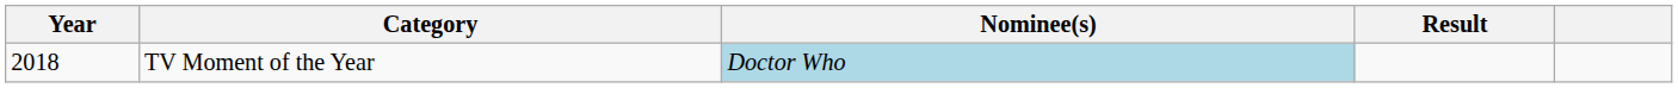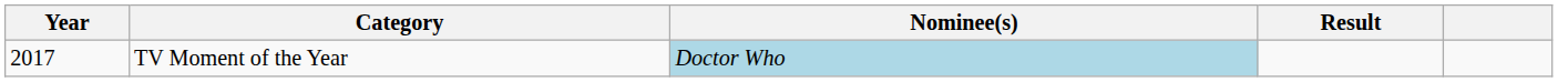TV Moment of the Year | Year: 2018 -> 2017
